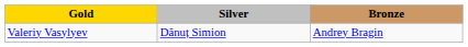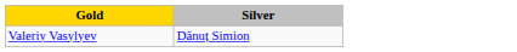- column: Bronze | Andrey Bragin
